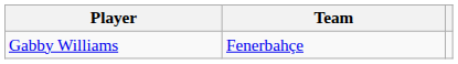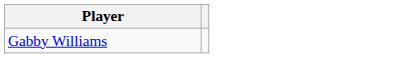- column: Team | Fenerbahçe
